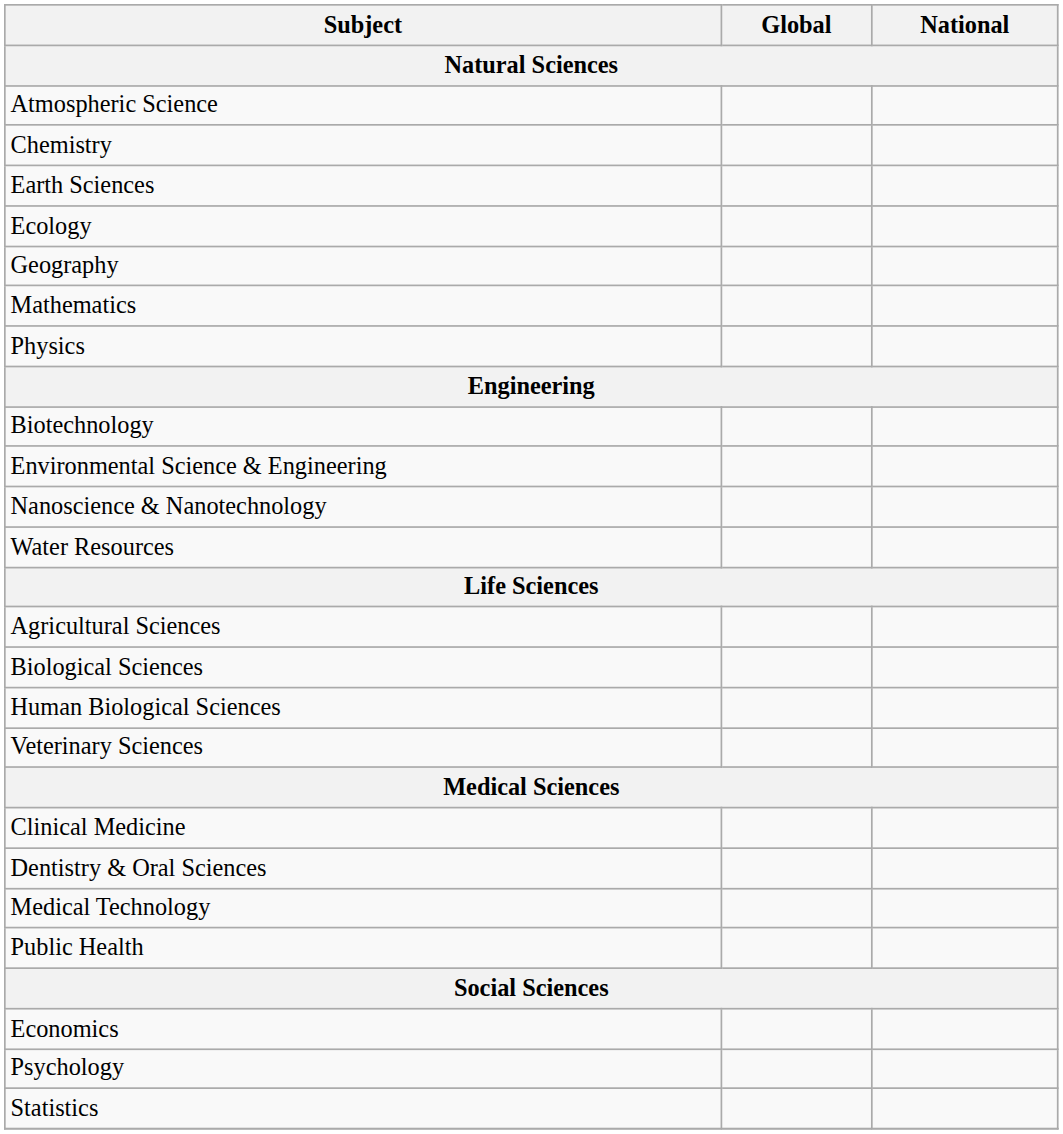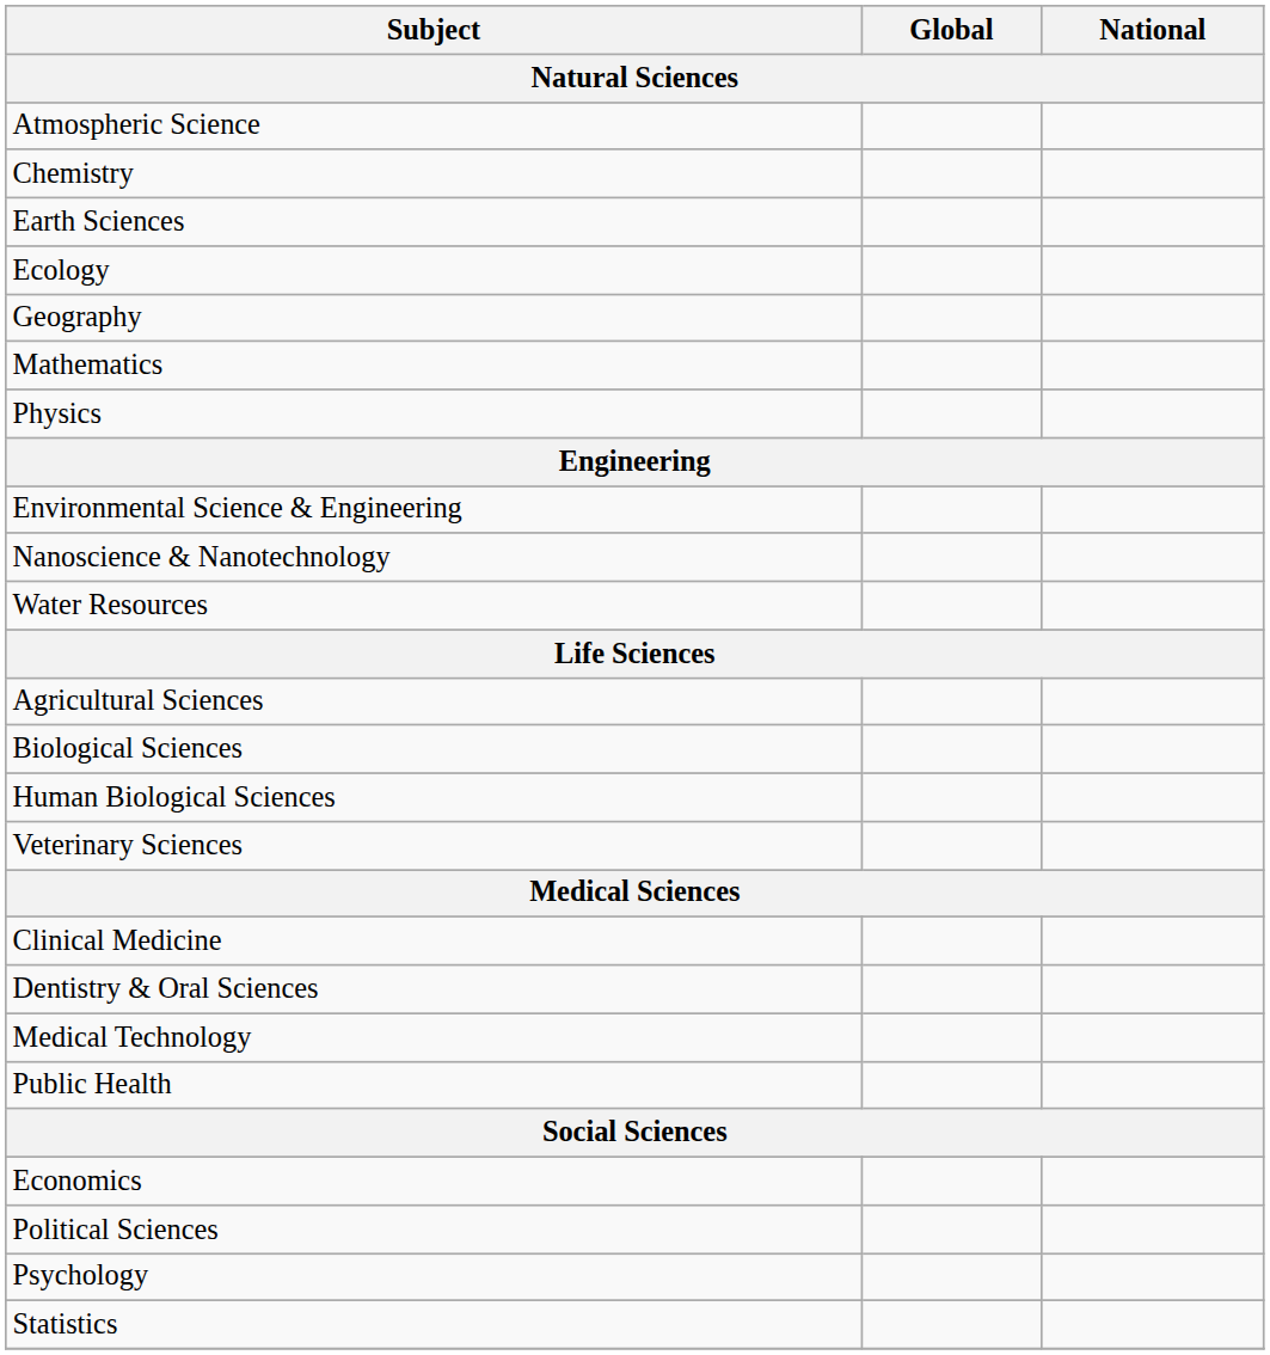- row: Biotechnology
+ row: Political Sciences
